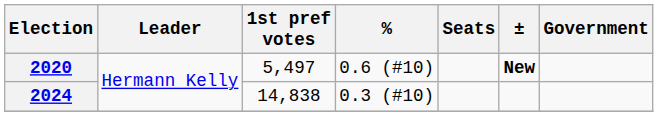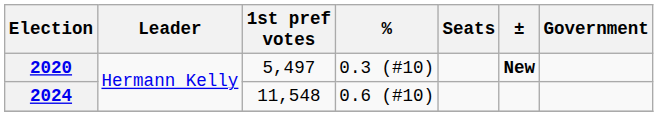2020 | %: 0.6 (#10) -> 0.3 (#10)
2024 | 1st pref votes: 14,838 -> 11,548
2024 | %: 0.3 (#10) -> 0.6 (#10)
